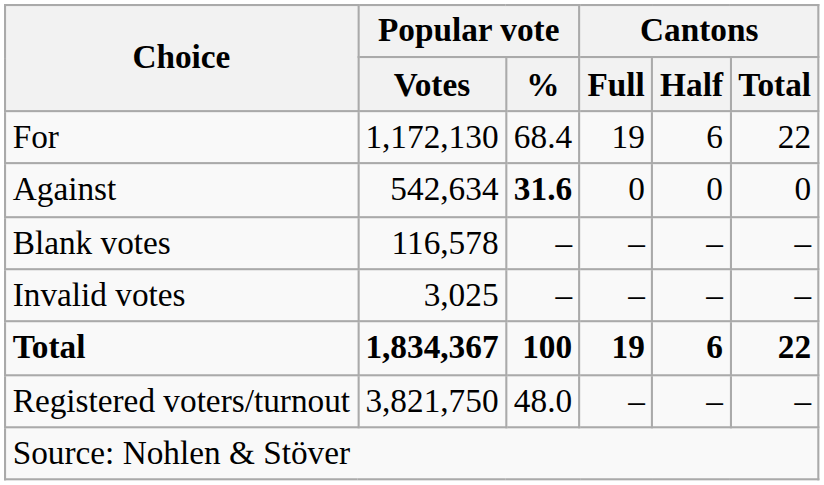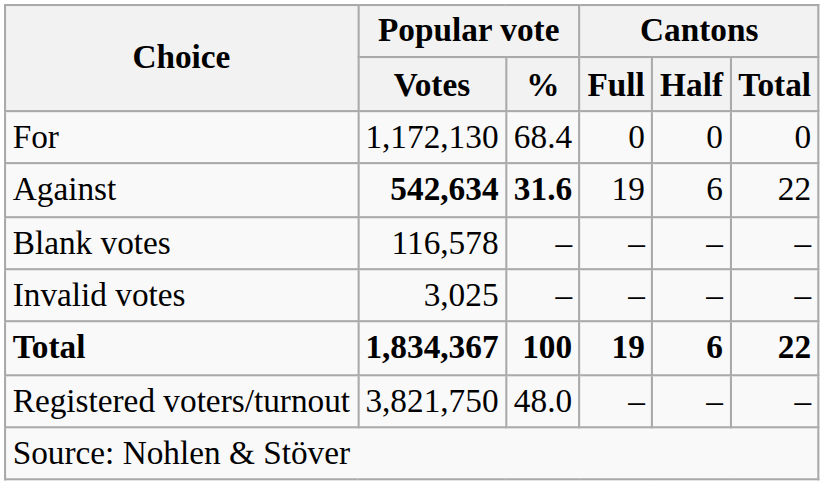For | Cantons / Full: 19 -> 0
For | Cantons / Half: 6 -> 0
For | Cantons / Total: 22 -> 0
Against | Popular vote / Votes: normal -> bold
Against | Cantons / Full: 0 -> 19
Against | Cantons / Half: 0 -> 6
Against | Cantons / Total: 0 -> 22
